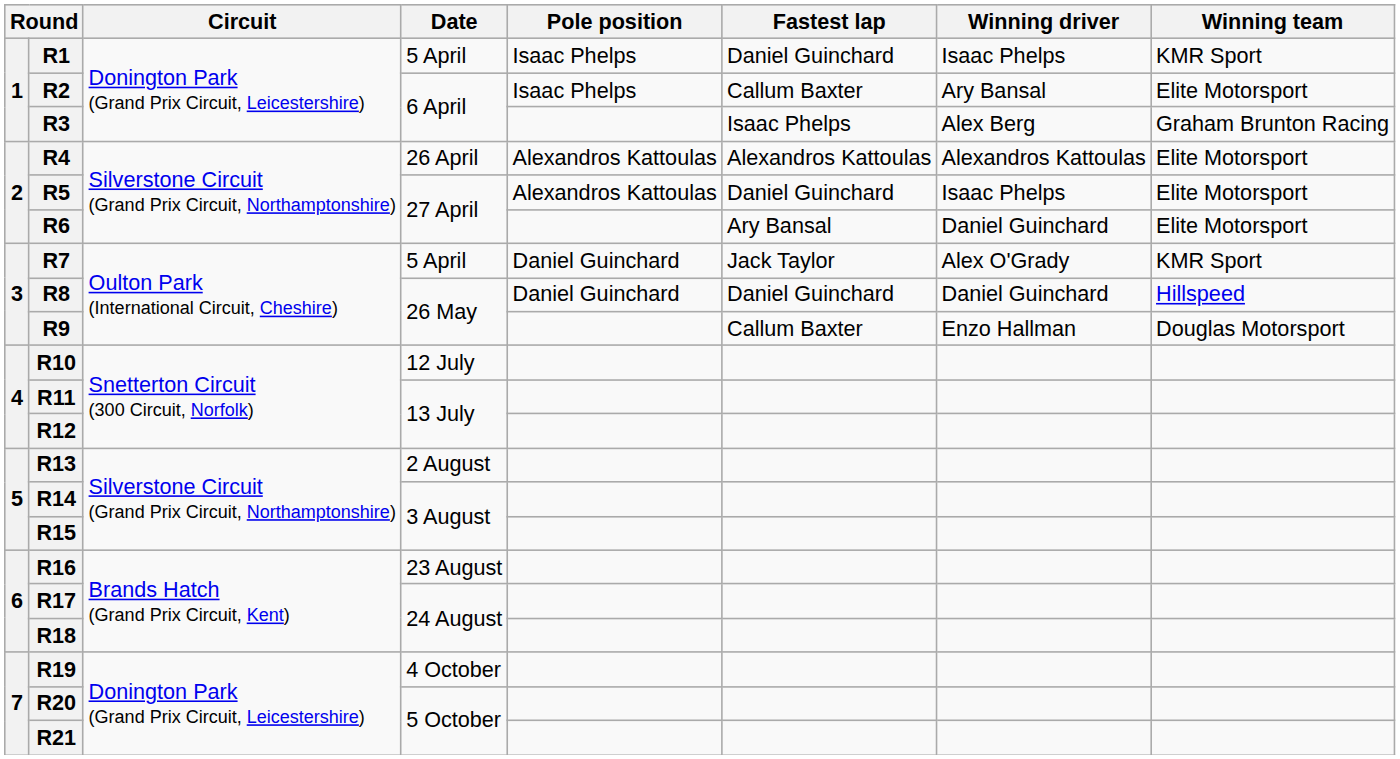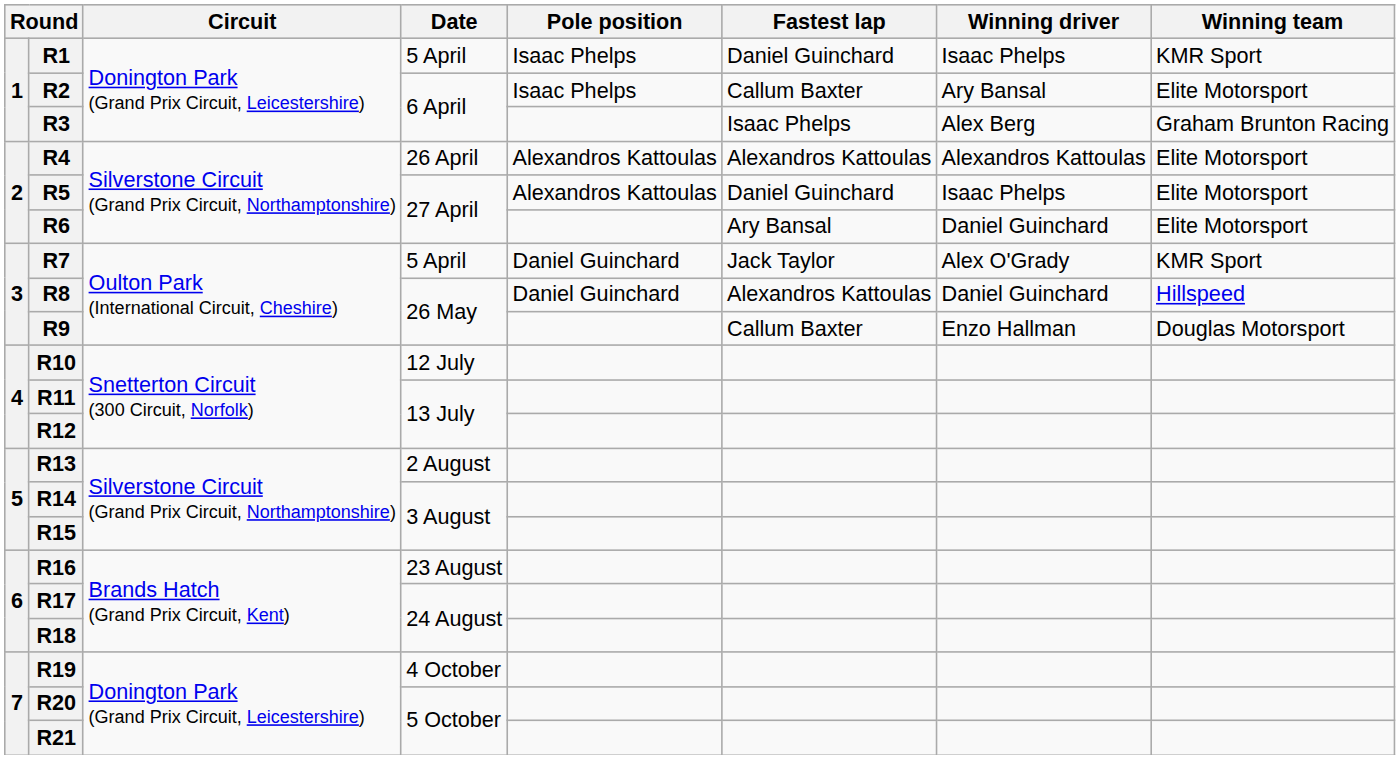R8 | Fastest lap: Daniel Guinchard -> Alexandros Kattoulas
